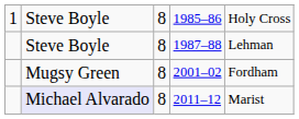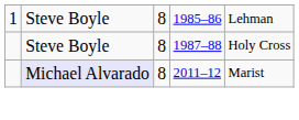1985–86 | column 5: Holy Cross -> Lehman
1987–88 | column 5: Lehman -> Holy Cross
- row: Mugsy Green | 8 | 2001–02 | Fordham
